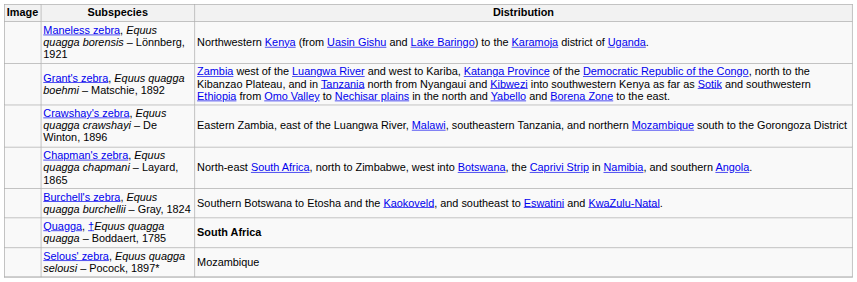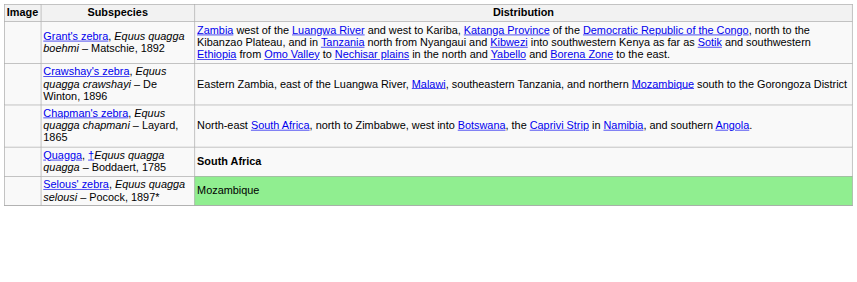- row: Maneless zebra, Equus quagga borensis – Lönnberg, 1921 | Northwestern Kenya (from Uasin Gishu and Lake Baringo) to the Karamoja district of Uganda.
- row: Burchell's zebra, Equus quagga burchellii – Gray, 1824 | Southern Botswana to Etosha and the Kaokoveld, and southeast to Eswatini and KwaZulu-Natal.
Selous' zebra, Equus quagga selousi – Pocock, 1897* | Distribution: no background -> lightgreen background
